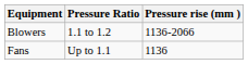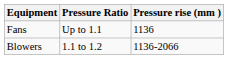rows swapped: Fans <-> Blowers
